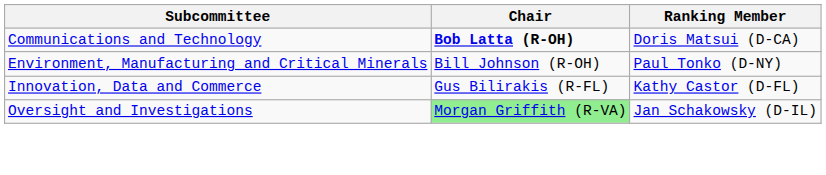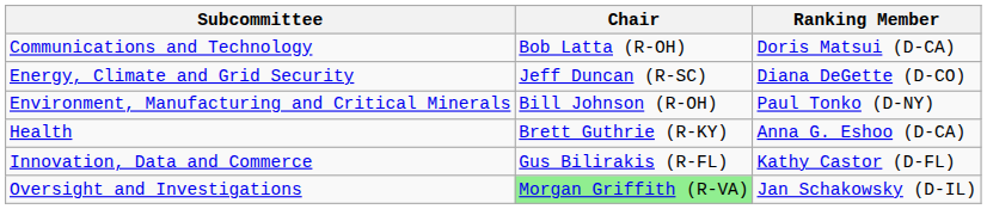Communications and Technology | Chair: bold -> normal
+ row: Energy, Climate and Grid Security | Jeff Duncan (R-SC) | Diana DeGette (D-CO)
+ row: Health | Brett Guthrie (R-KY) | Anna G. Eshoo (D-CA)
